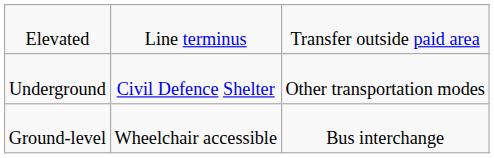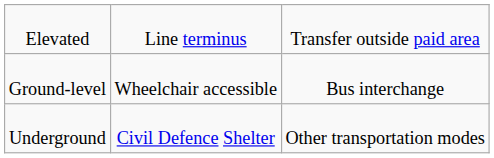rows swapped: Ground-level <-> Underground
